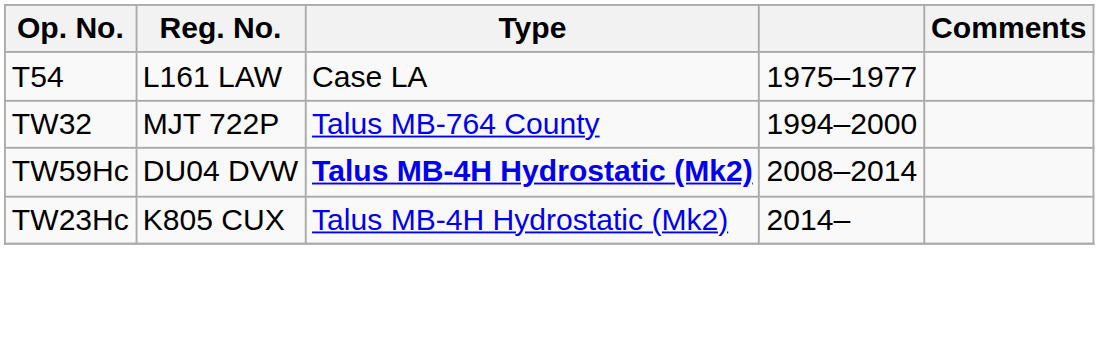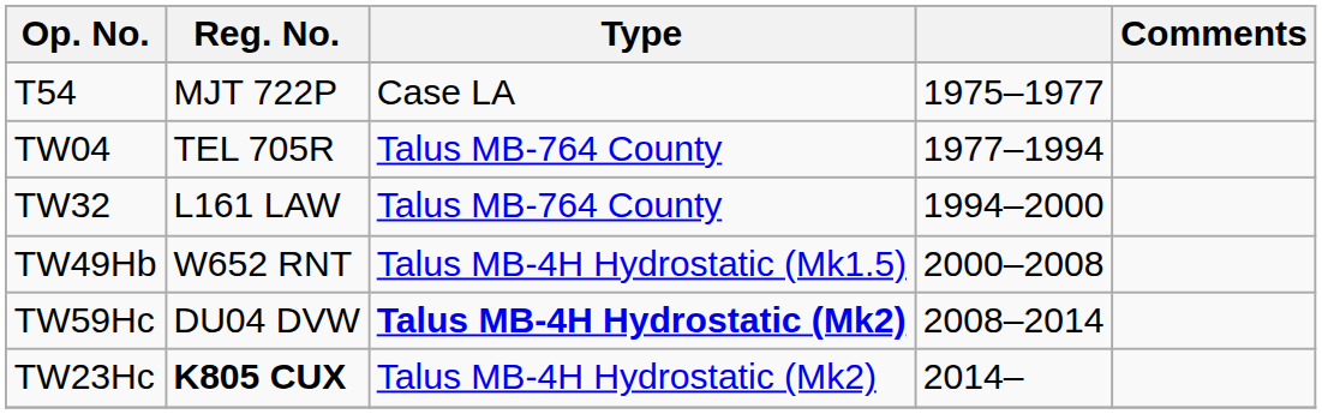T54 | Reg. No.: L161 LAW -> MJT 722P
+ row: TW04 | TEL 705R | Talus MB-764 County | 1977–1994
TW32 | Reg. No.: MJT 722P -> L161 LAW
+ row: TW49Hb | W652 RNT | Talus MB-4H Hydrostatic (Mk1.5) | 2000–2008
TW23Hc | Reg. No.: normal -> bold
